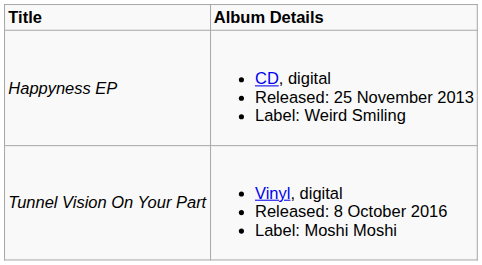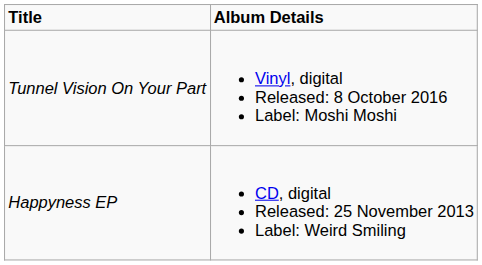rows swapped: Happyness EP <-> Tunnel Vision On Your Part
